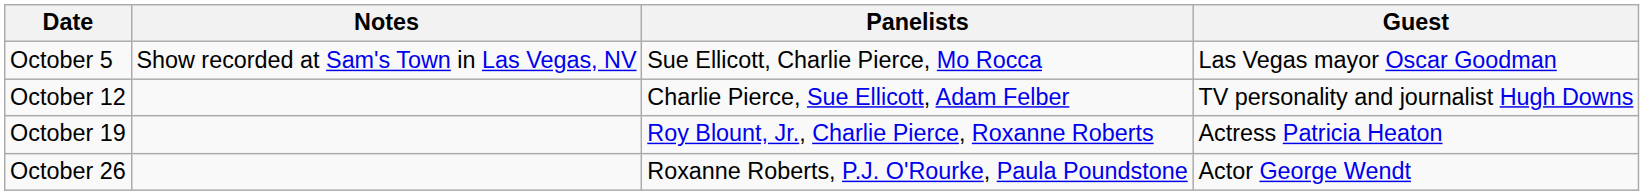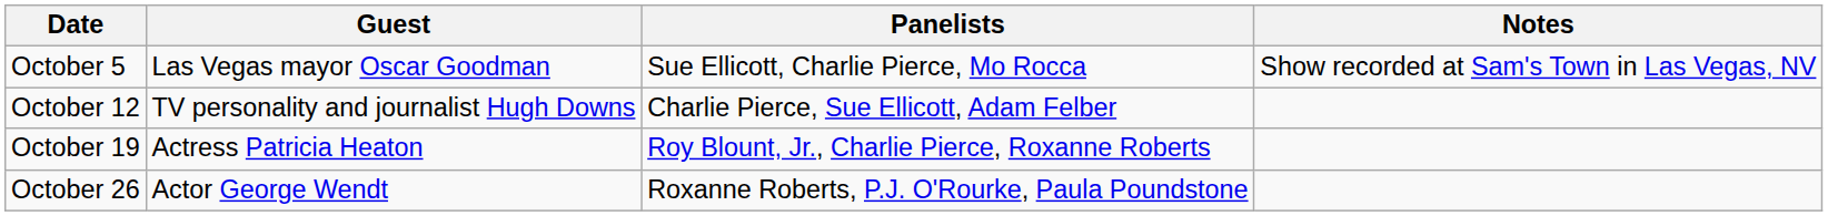columns swapped: Guest <-> Notes
